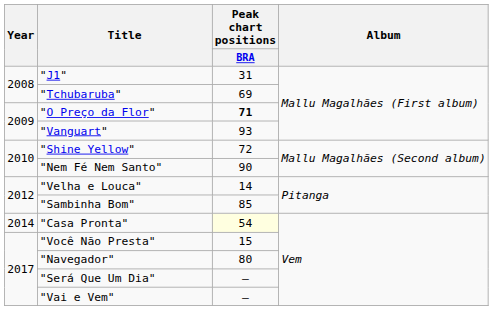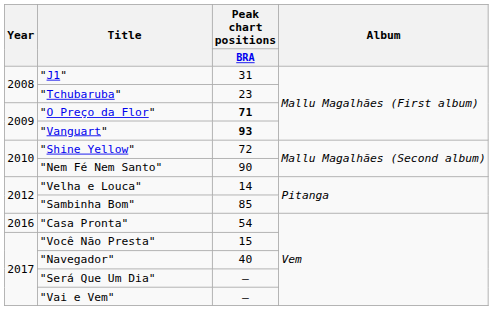"Tchubaruba" | Peak chart positions / BRA: 69 -> 23
"Vanguart" | Peak chart positions / BRA: normal -> bold
"Casa Pronta" | Year: 2014 -> 2016
"Casa Pronta" | Peak chart positions / BRA: lightyellow background -> no background
"Navegador" | Peak chart positions / BRA: 80 -> 40
